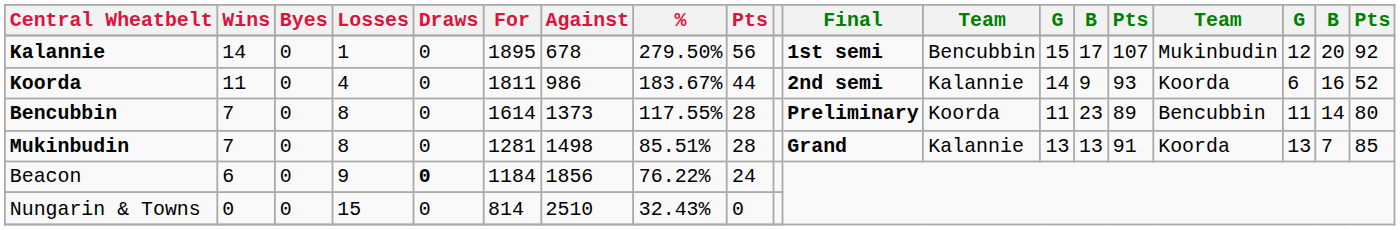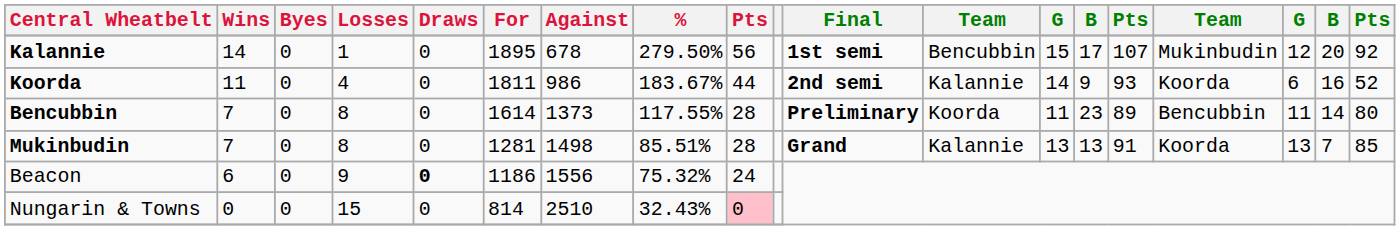Beacon | For: 1184 -> 1186
Beacon | Against: 1856 -> 1556
Beacon | %: 76.22% -> 75.32%
Nungarin & Towns | column 9: no background -> pink background
